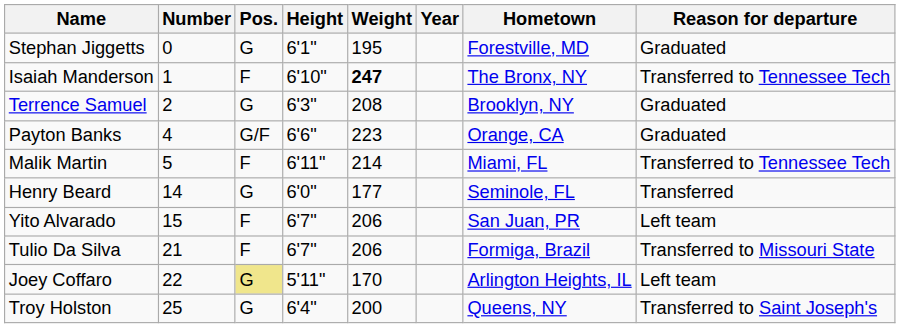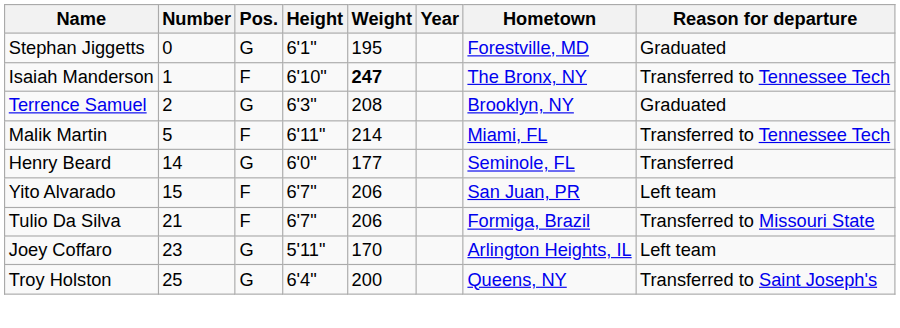- row: Payton Banks | 4 | G/F | 6'6" | 223 | Orange, CA | Graduated
Joey Coffaro | Number: 22 -> 23
Joey Coffaro | Pos.: khaki background -> no background
